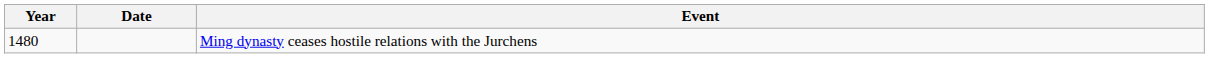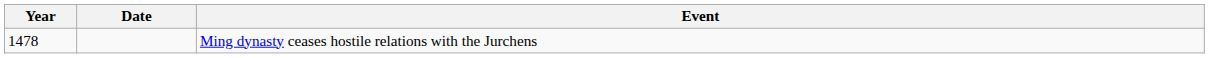Ming dynasty ceases hostile relations with the Jurchens | Year: 1480 -> 1478
